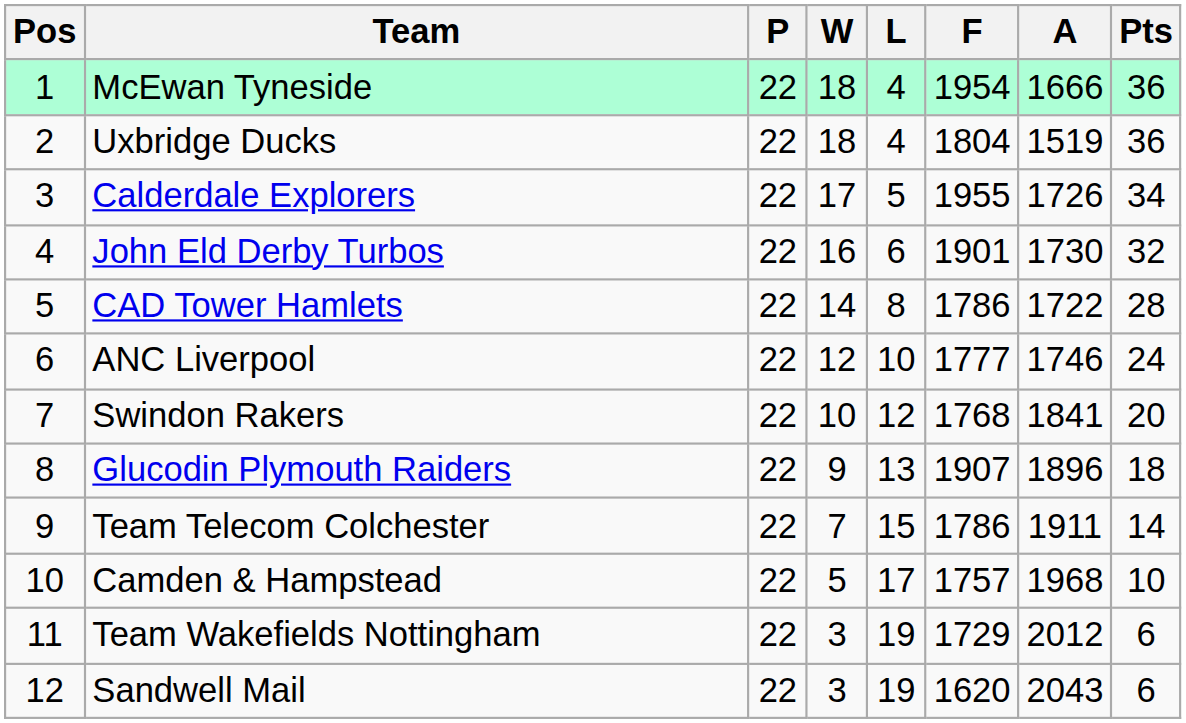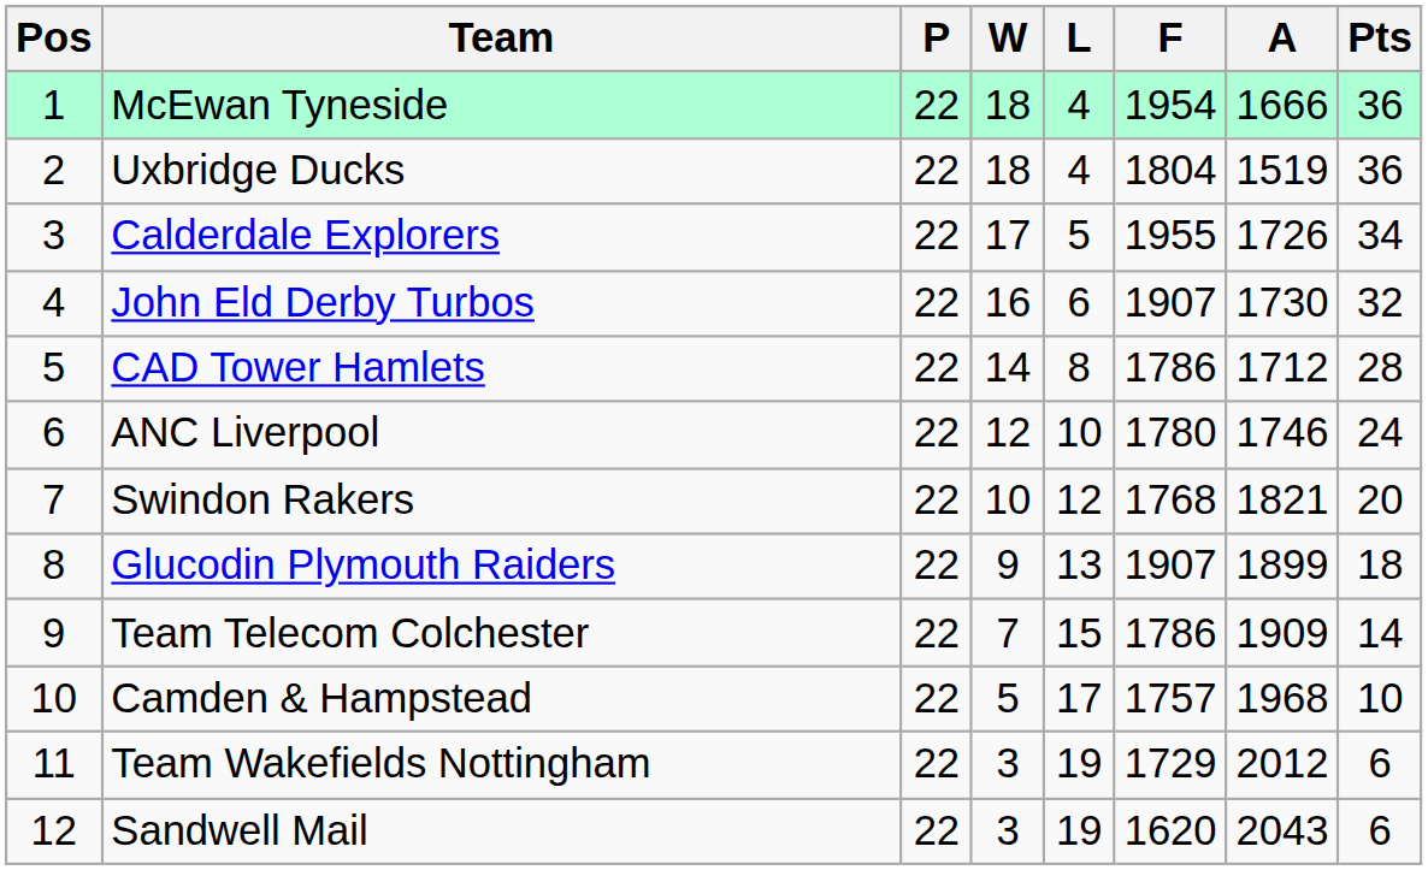John Eld Derby Turbos | F: 1901 -> 1907
CAD Tower Hamlets | A: 1722 -> 1712
ANC Liverpool | F: 1777 -> 1780
Swindon Rakers | A: 1841 -> 1821
Glucodin Plymouth Raiders | A: 1896 -> 1899
Team Telecom Colchester | A: 1911 -> 1909
